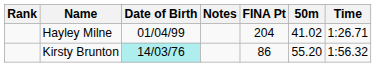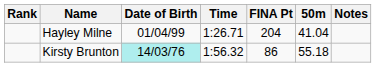columns swapped: Time <-> Notes
Hayley Milne | 50m: 41.02 -> 41.04
Kirsty Brunton | 50m: 55.20 -> 55.18
